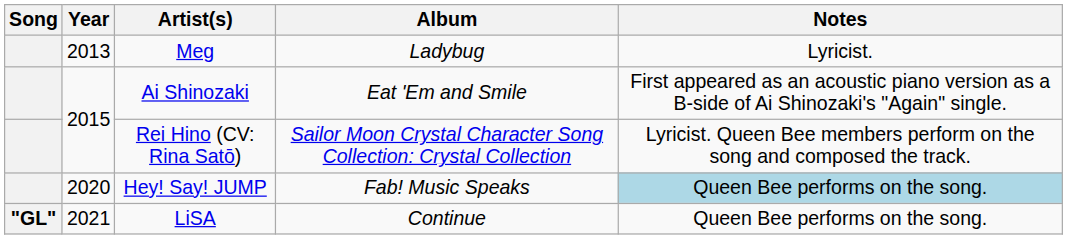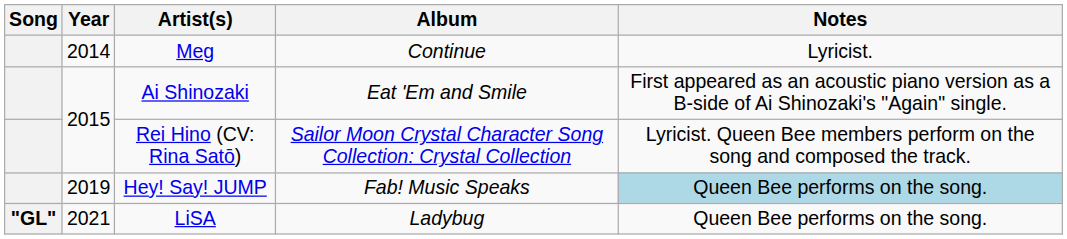Meg | Year: 2013 -> 2014
Meg | Album: Ladybug -> Continue
Hey! Say! JUMP | Year: 2020 -> 2019
LiSA | Album: Continue -> Ladybug
